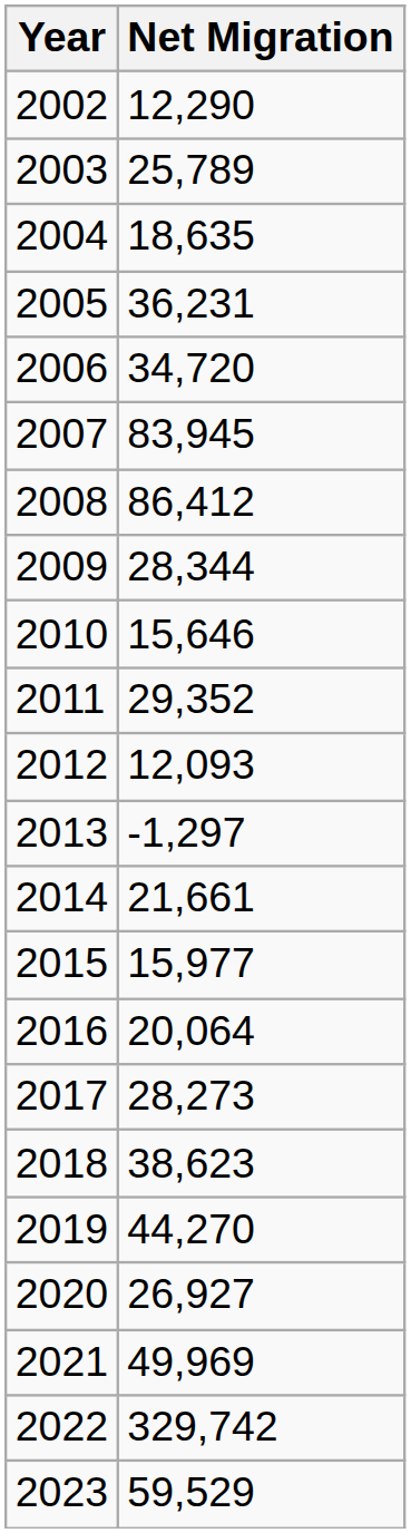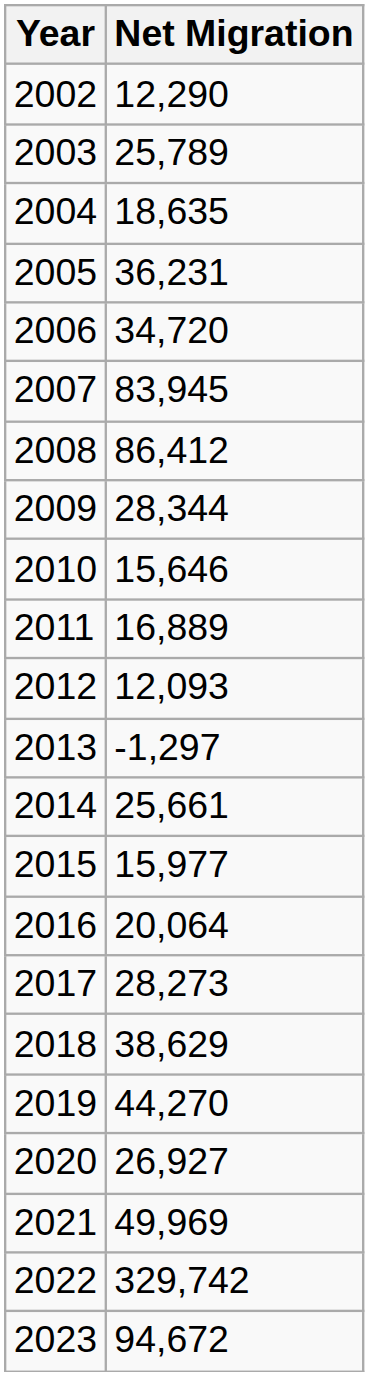2011 | Net Migration: 29,352 -> 16,889
2014 | Net Migration: 21,661 -> 25,661
2018 | Net Migration: 38,623 -> 38,629
2023 | Net Migration: 59,529 -> 94,672
